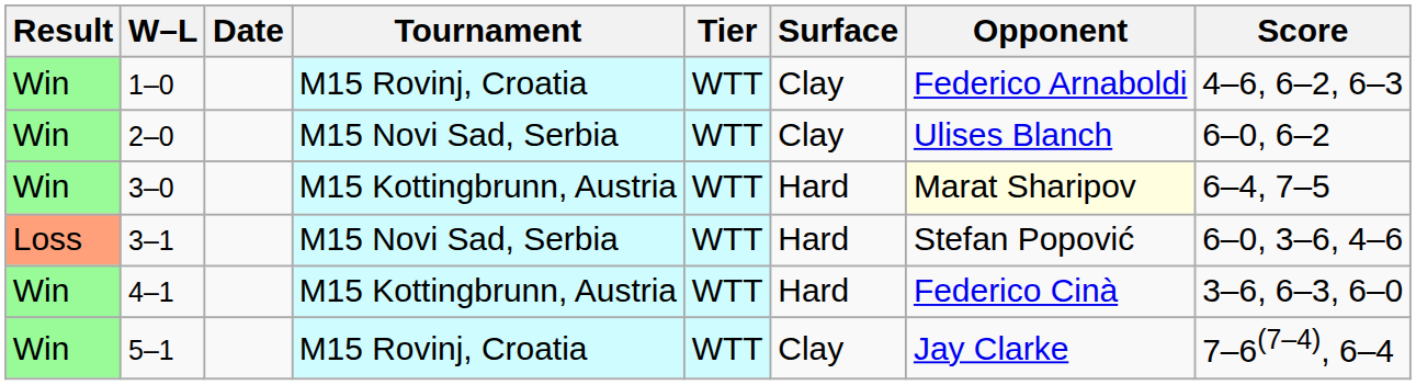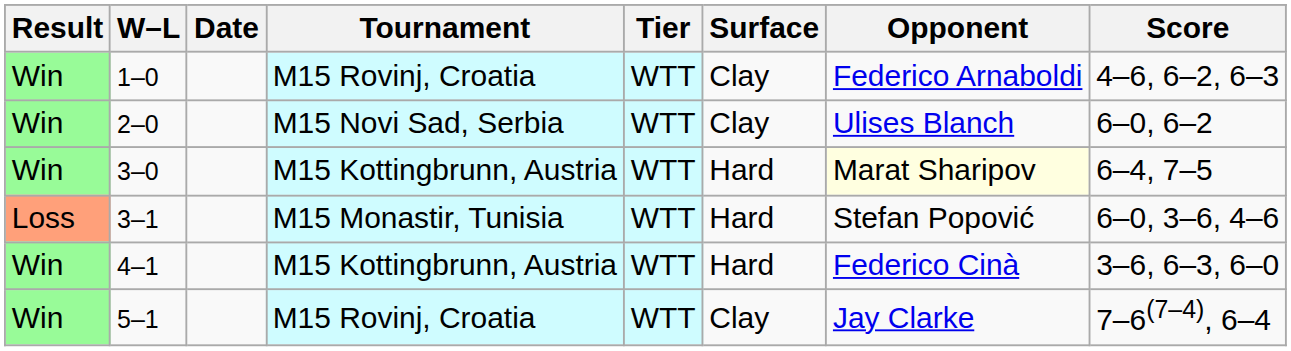3–1 | Tournament: M15 Novi Sad, Serbia -> M15 Monastir, Tunisia
